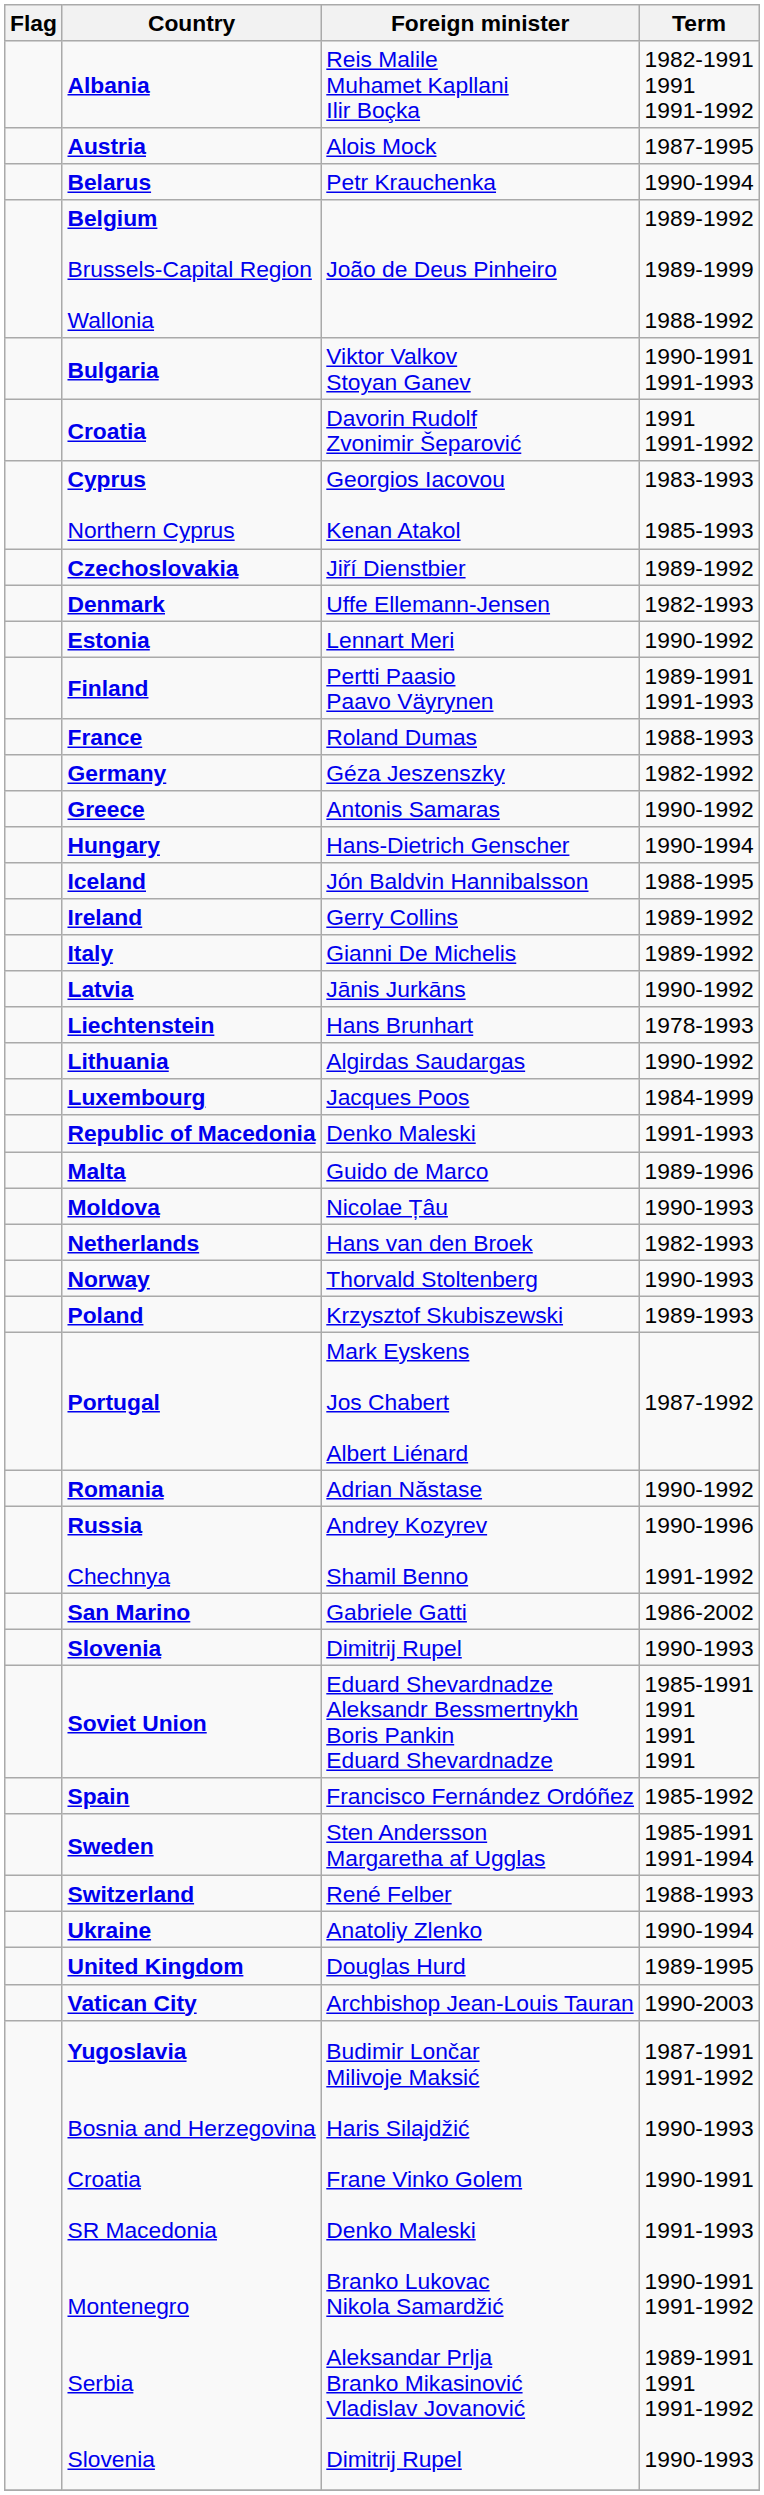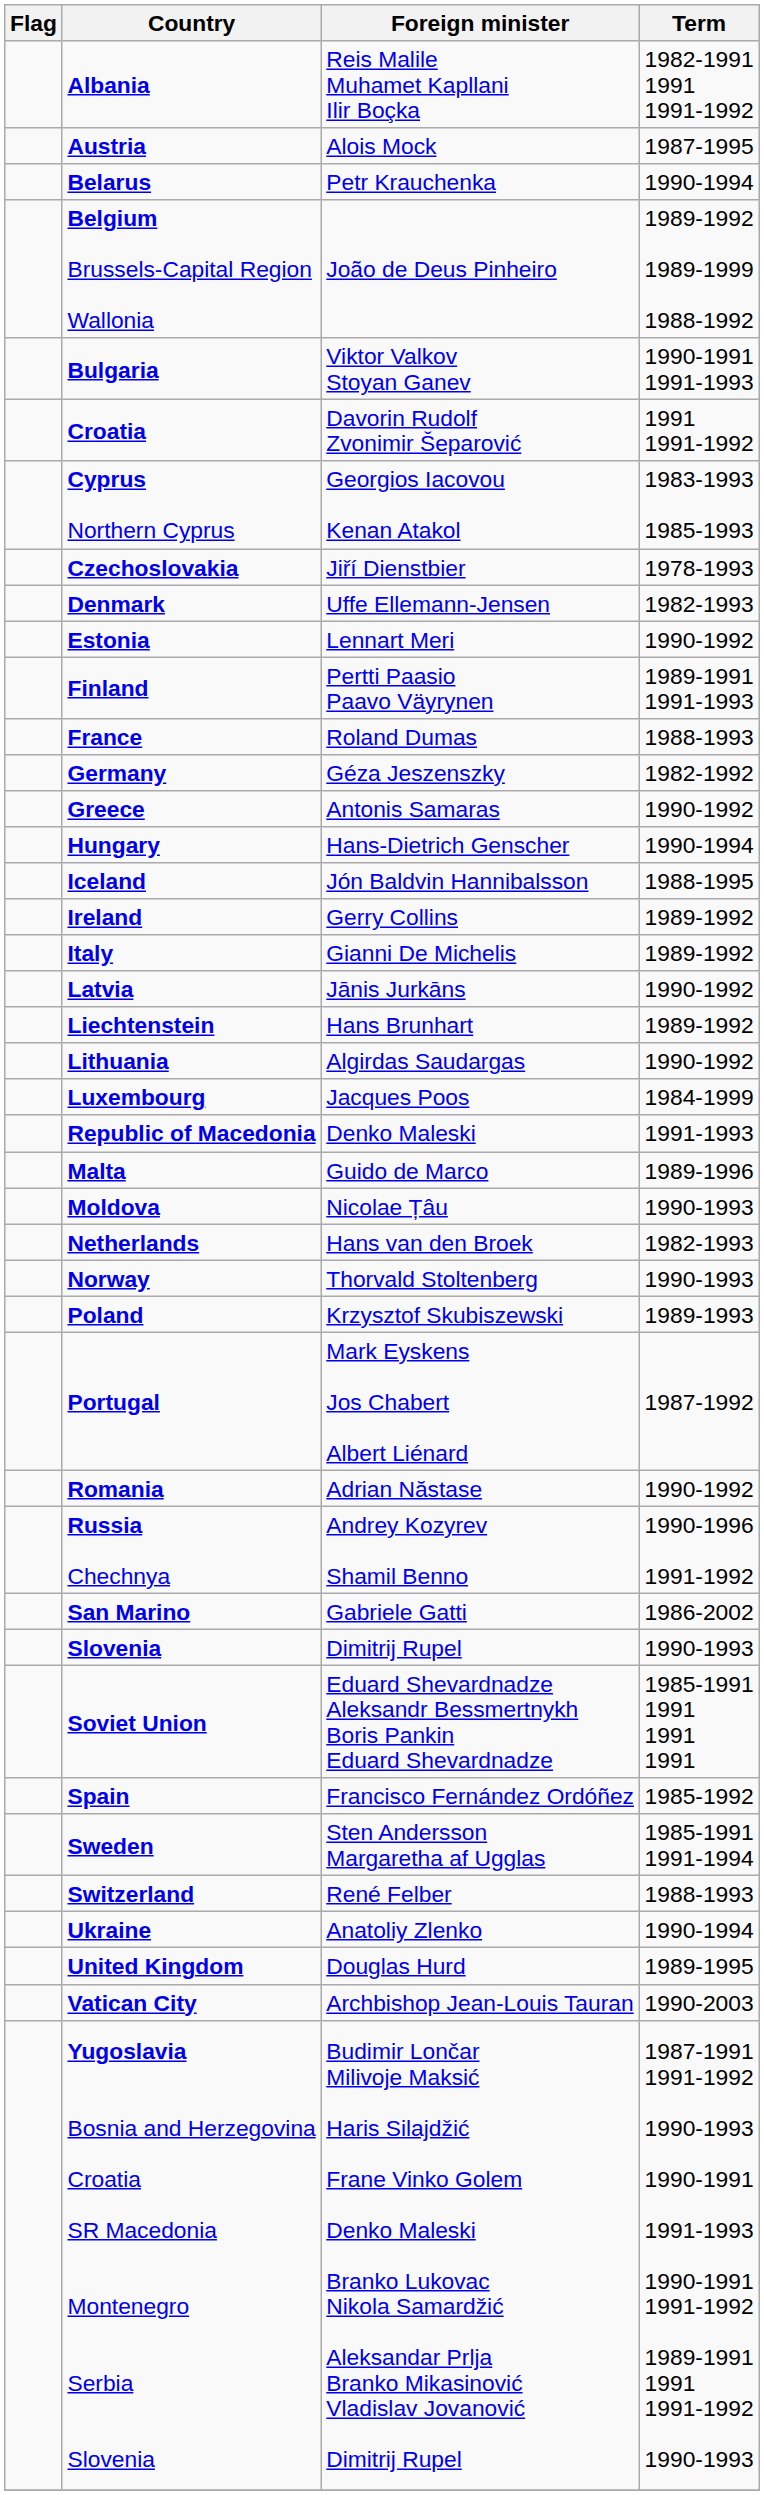Czechoslovakia | Term: 1989-1992 -> 1978-1993
Liechtenstein | Term: 1978-1993 -> 1989-1992
